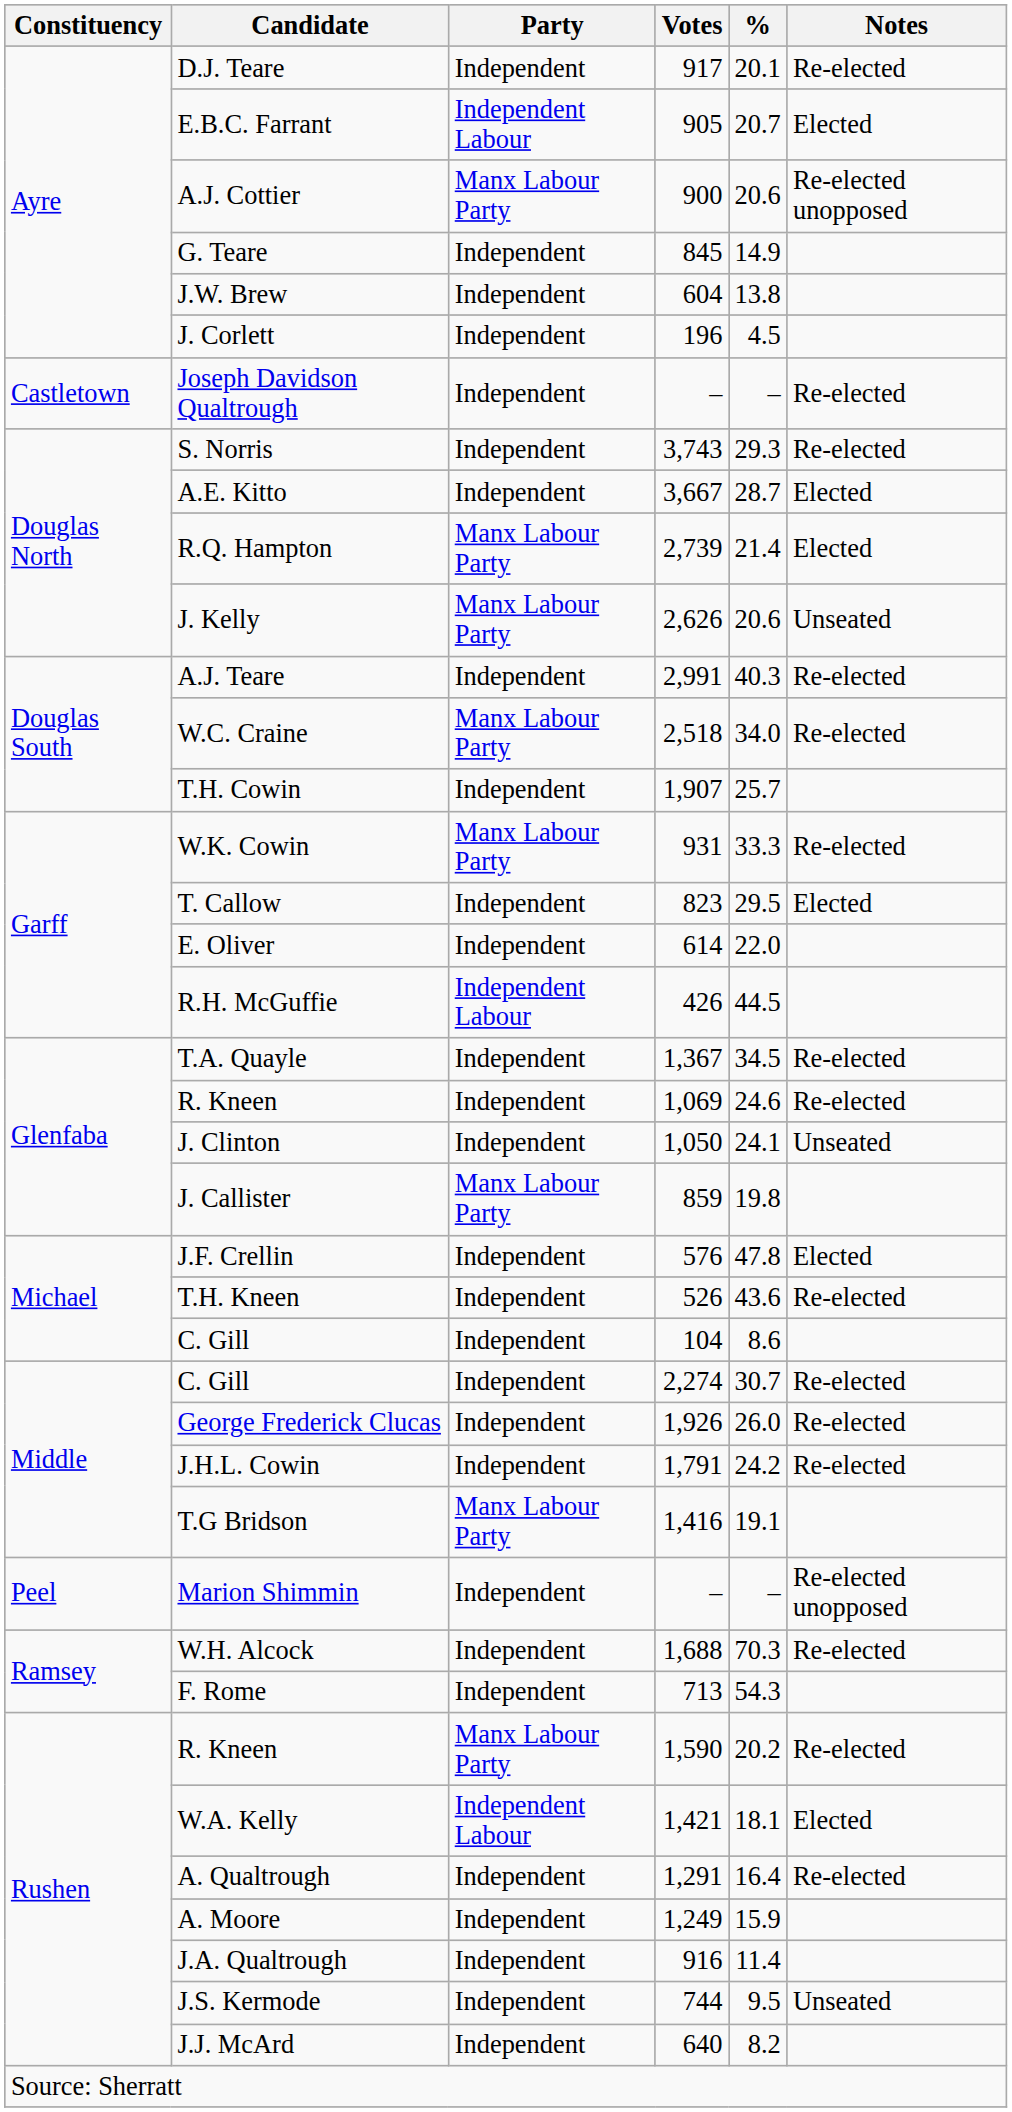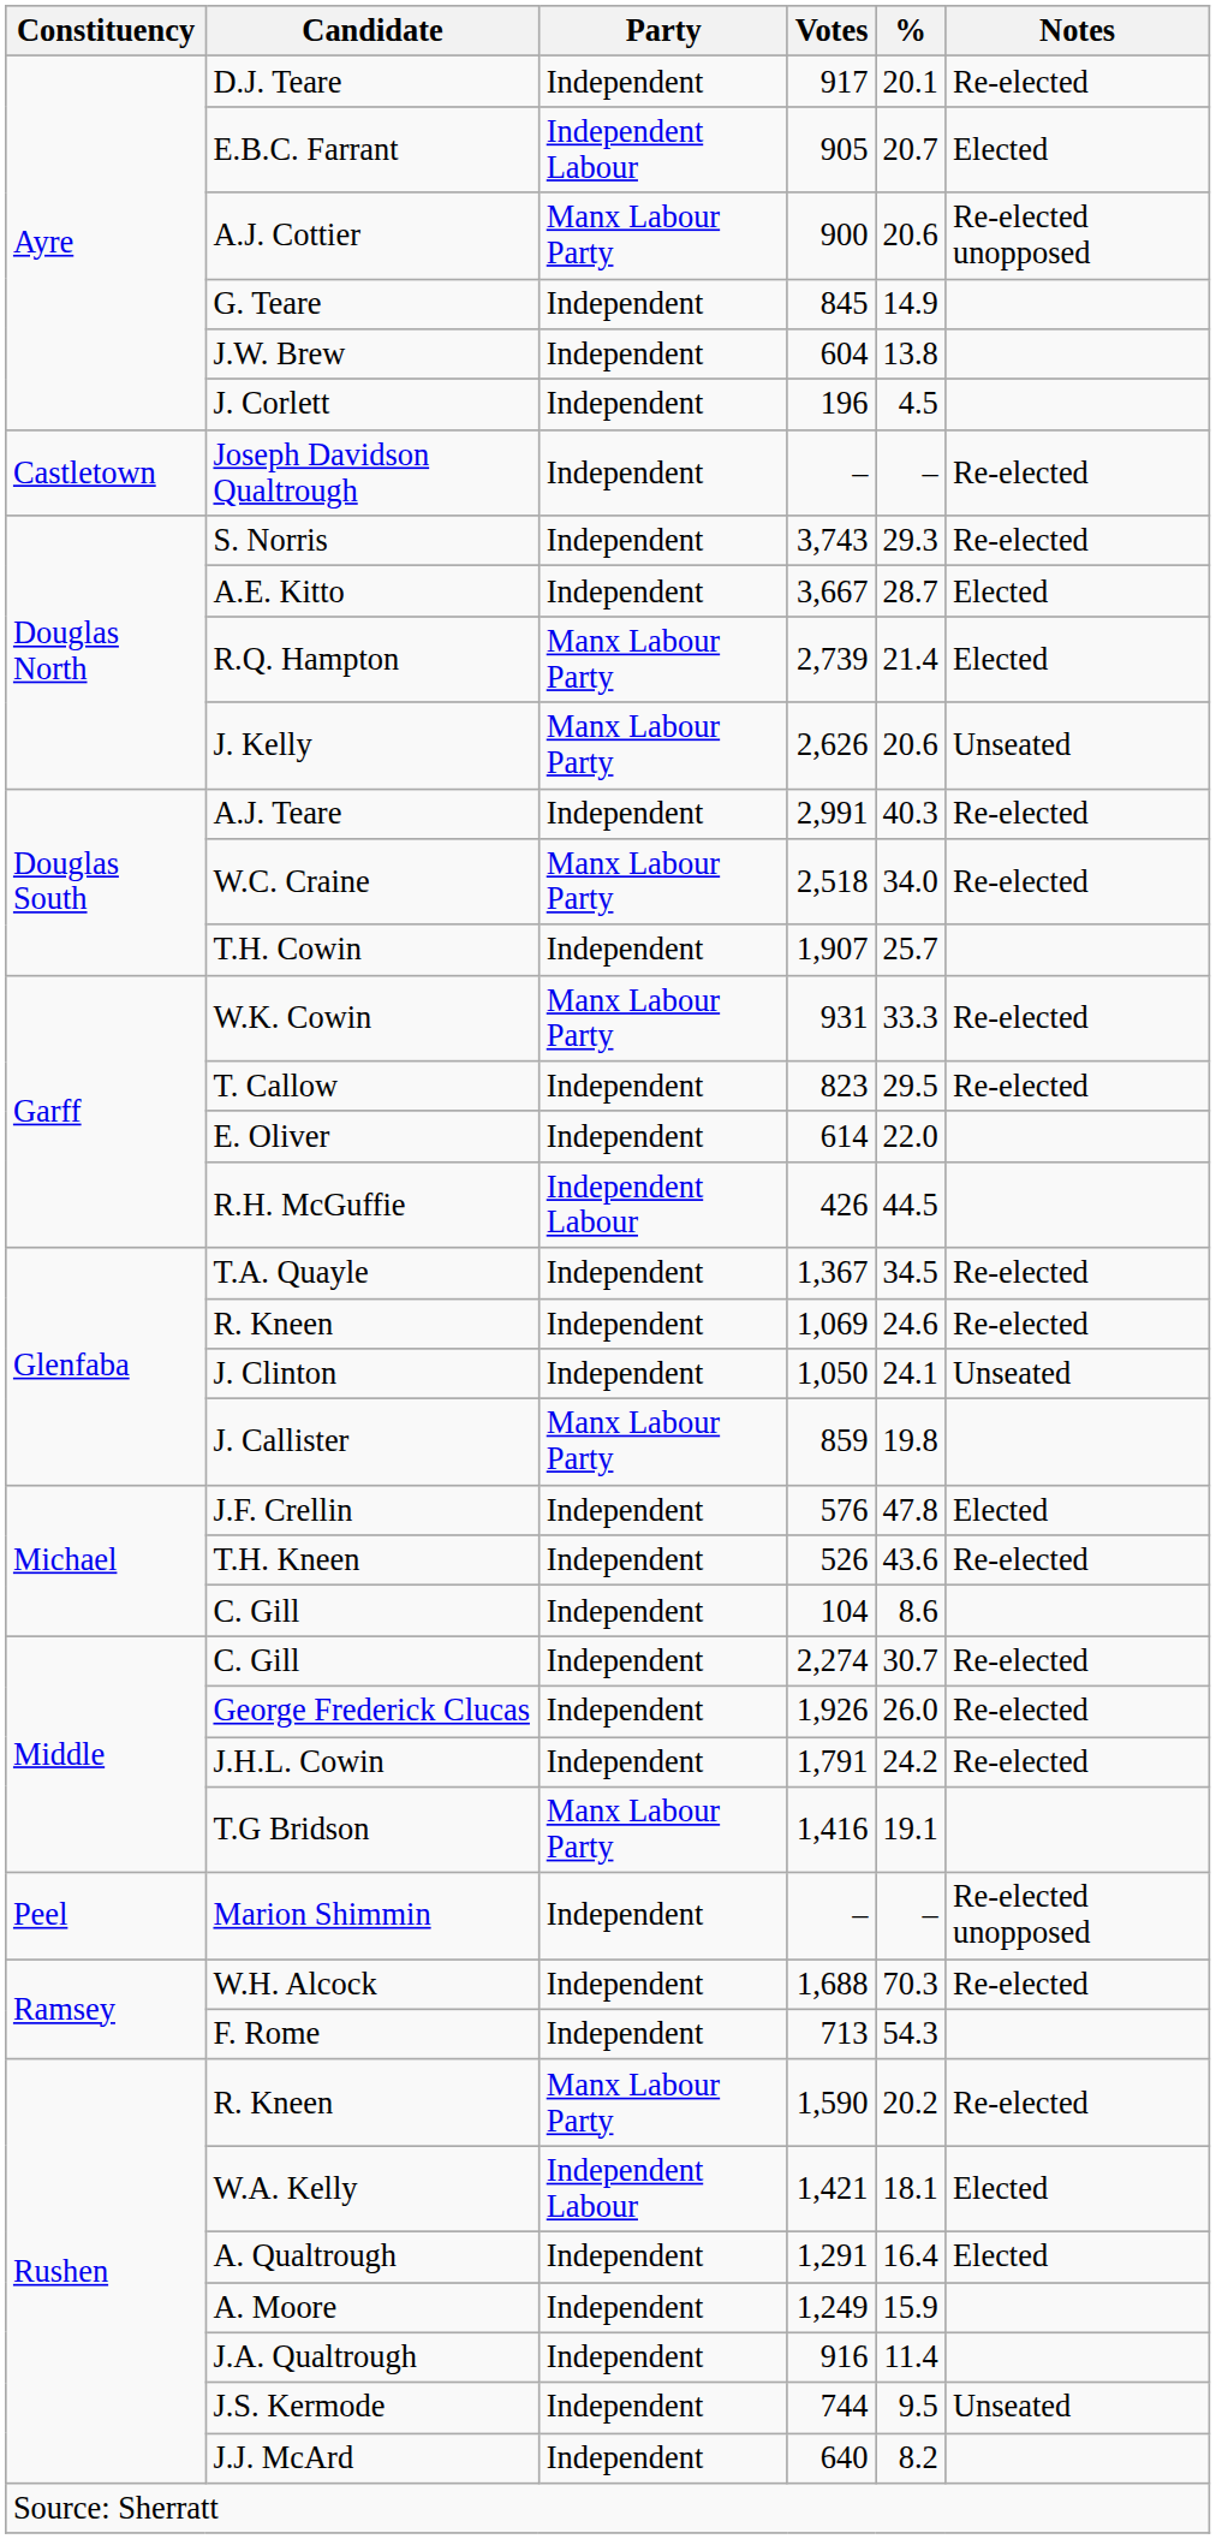T. Callow | Notes: Elected -> Re-elected
A. Qualtrough | Notes: Re-elected -> Elected
